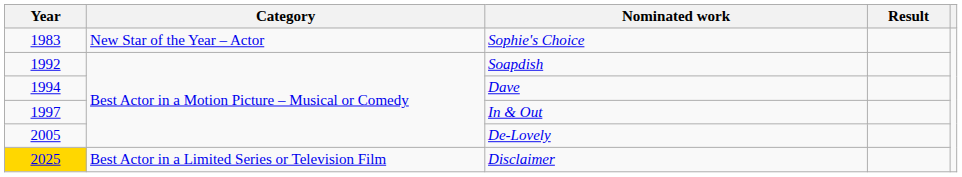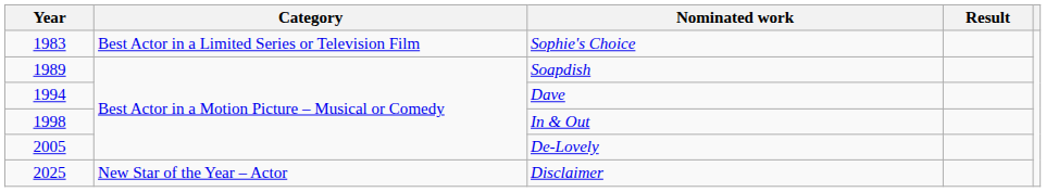Sophie's Choice | Category: New Star of the Year – Actor -> Best Actor in a Limited Series or Television Film
Soapdish | Year: 1992 -> 1989
In & Out | Year: 1997 -> 1998
Disclaimer | Year: gold background -> no background
Disclaimer | Category: Best Actor in a Limited Series or Television Film -> New Star of the Year – Actor
